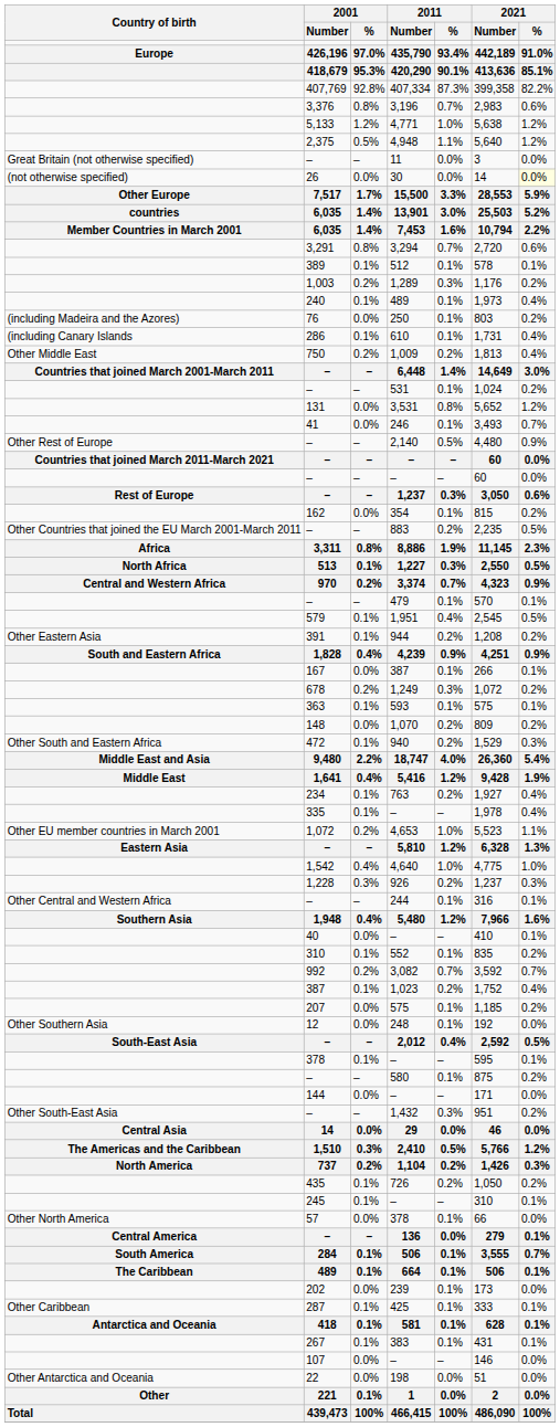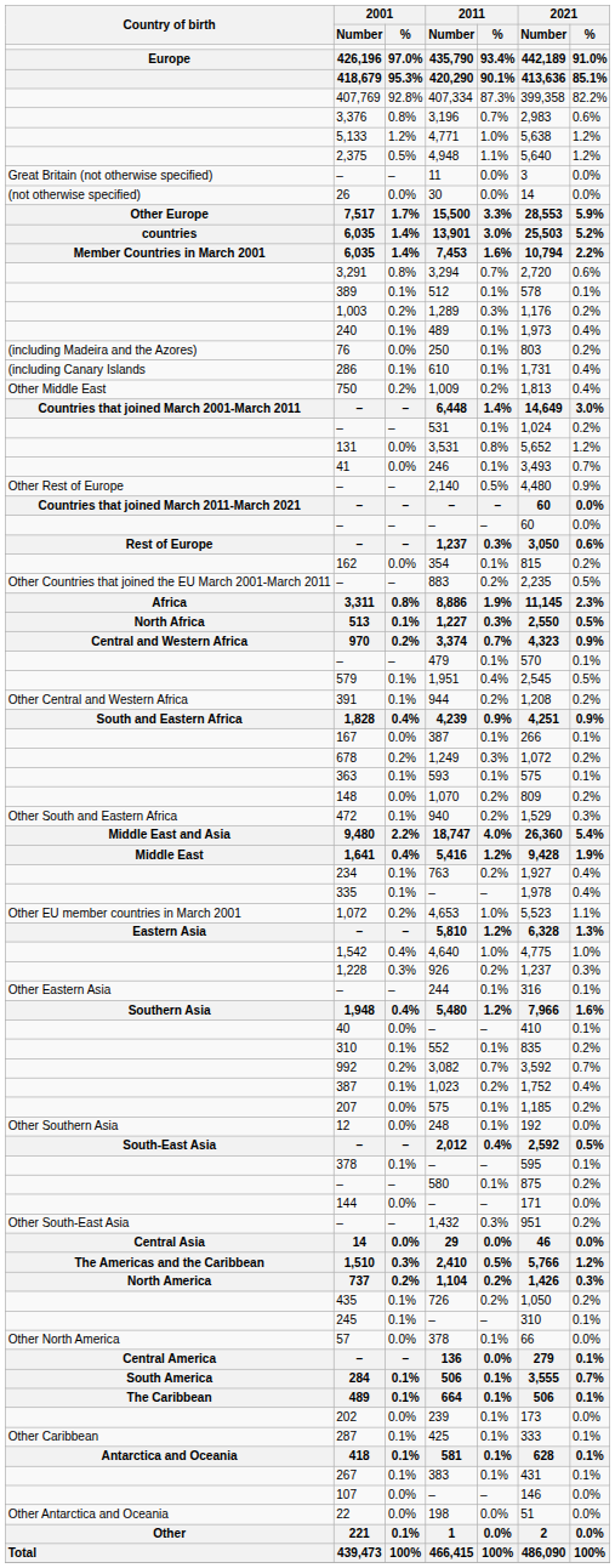30 | 2021 / %: lightyellow background -> no background
944 | Country of birth: Other Eastern Asia -> Other Central and Western Africa
244 | Country of birth: Other Central and Western Africa -> Other Eastern Asia
